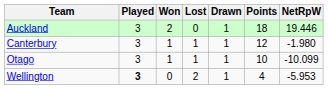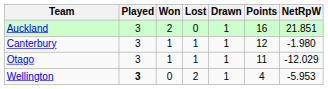Auckland | Points: 18 -> 16
Auckland | NetRpW: 19.446 -> 21.851
Otago | Points: 10 -> 11
Otago | NetRpW: -10.099 -> -12.029
